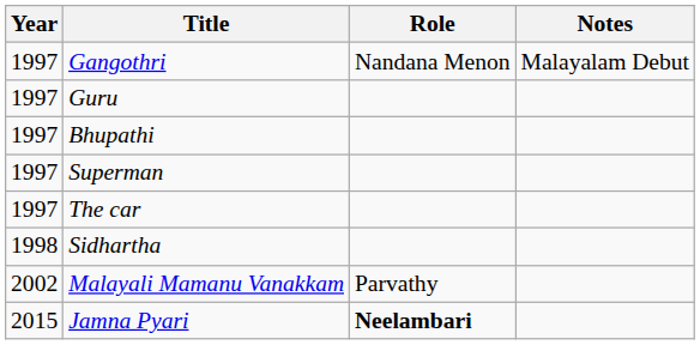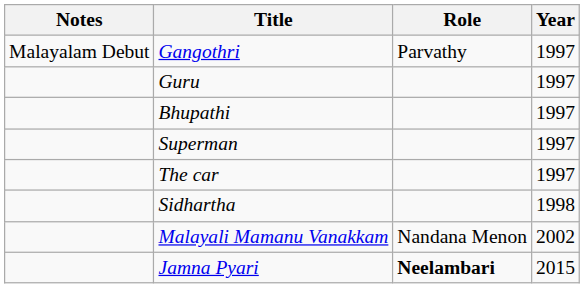columns swapped: Year <-> Notes
Gangothri | Role: Nandana Menon -> Parvathy
Malayali Mamanu Vanakkam | Role: Parvathy -> Nandana Menon
